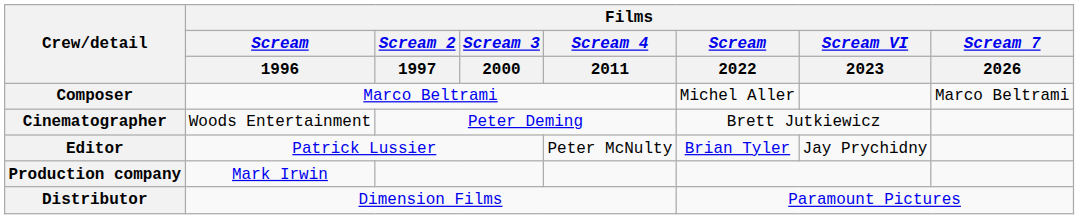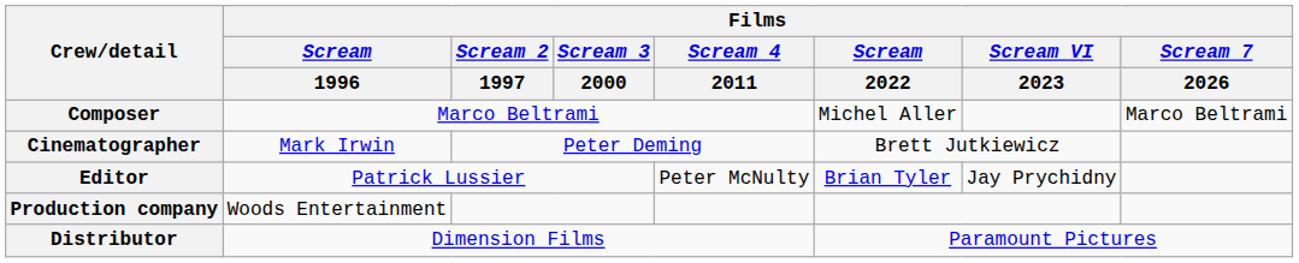Cinematographer | Films / Scream / 1996: Woods Entertainment -> Mark Irwin
Production company | Films / Scream / 1996: Mark Irwin -> Woods Entertainment
